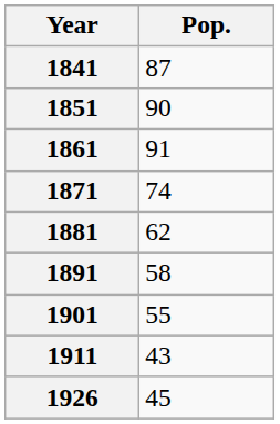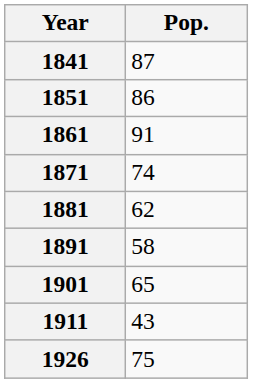1851 | Pop.: 90 -> 86
1901 | Pop.: 55 -> 65
1926 | Pop.: 45 -> 75
